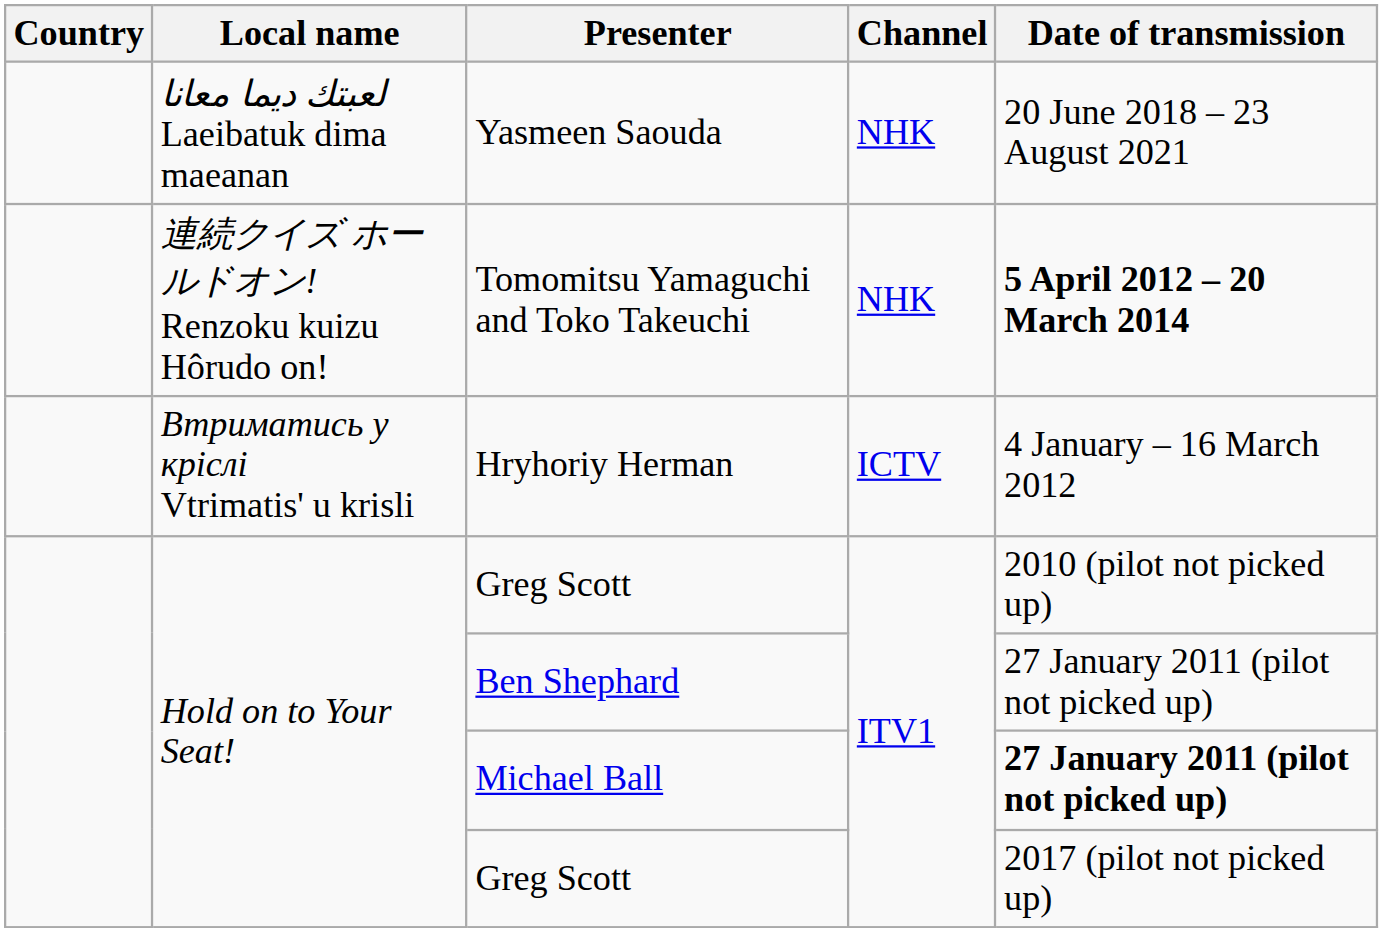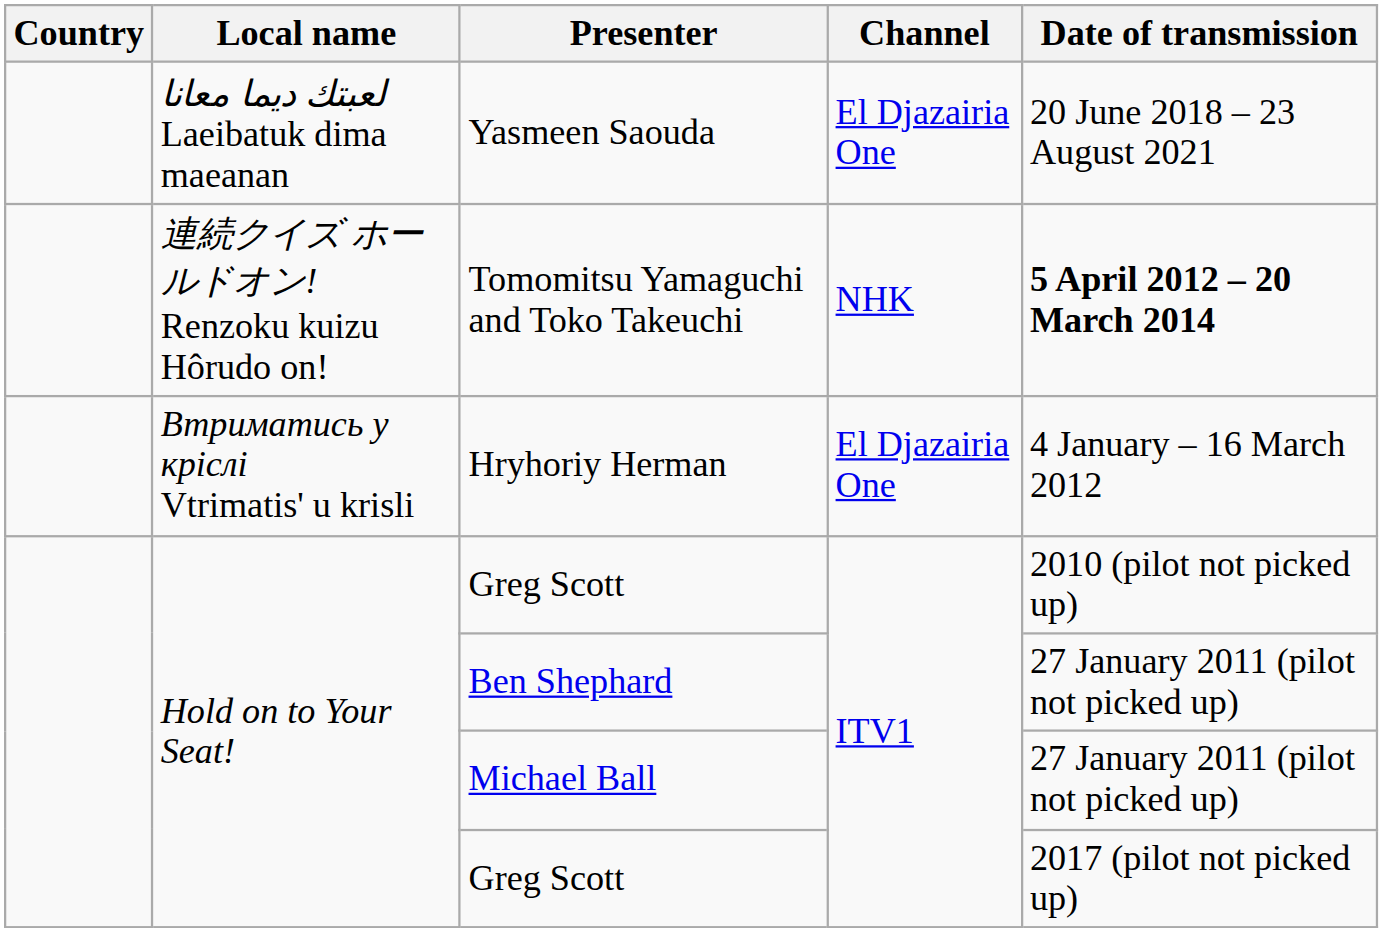Yasmeen Saouda | Channel: NHK -> El Djazairia One
Hryhoriy Herman | Channel: ICTV -> El Djazairia One
Michael Ball | Date of transmission: bold -> normal
